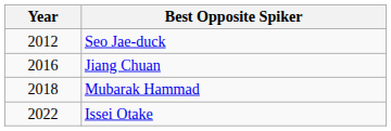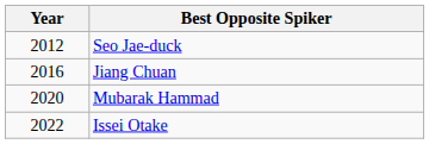Mubarak Hammad | Year: 2018 -> 2020
